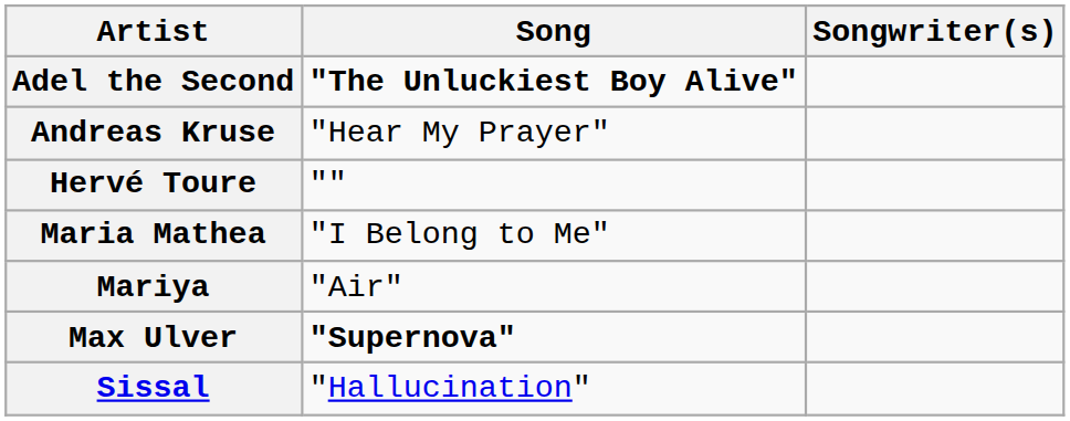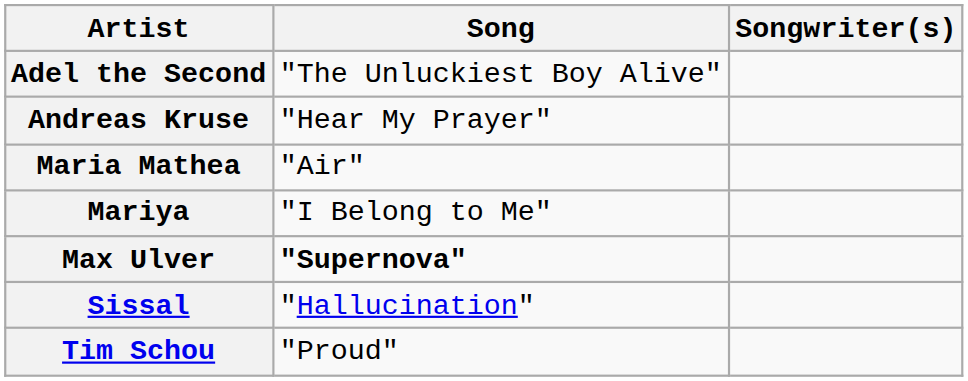Adel the Second | Song: bold -> normal
- row: Hervé Toure | ""
Maria Mathea | Song: "I Belong to Me" -> "Air"
Mariya | Song: "Air" -> "I Belong to Me"
+ row: Tim Schou | "Proud"
